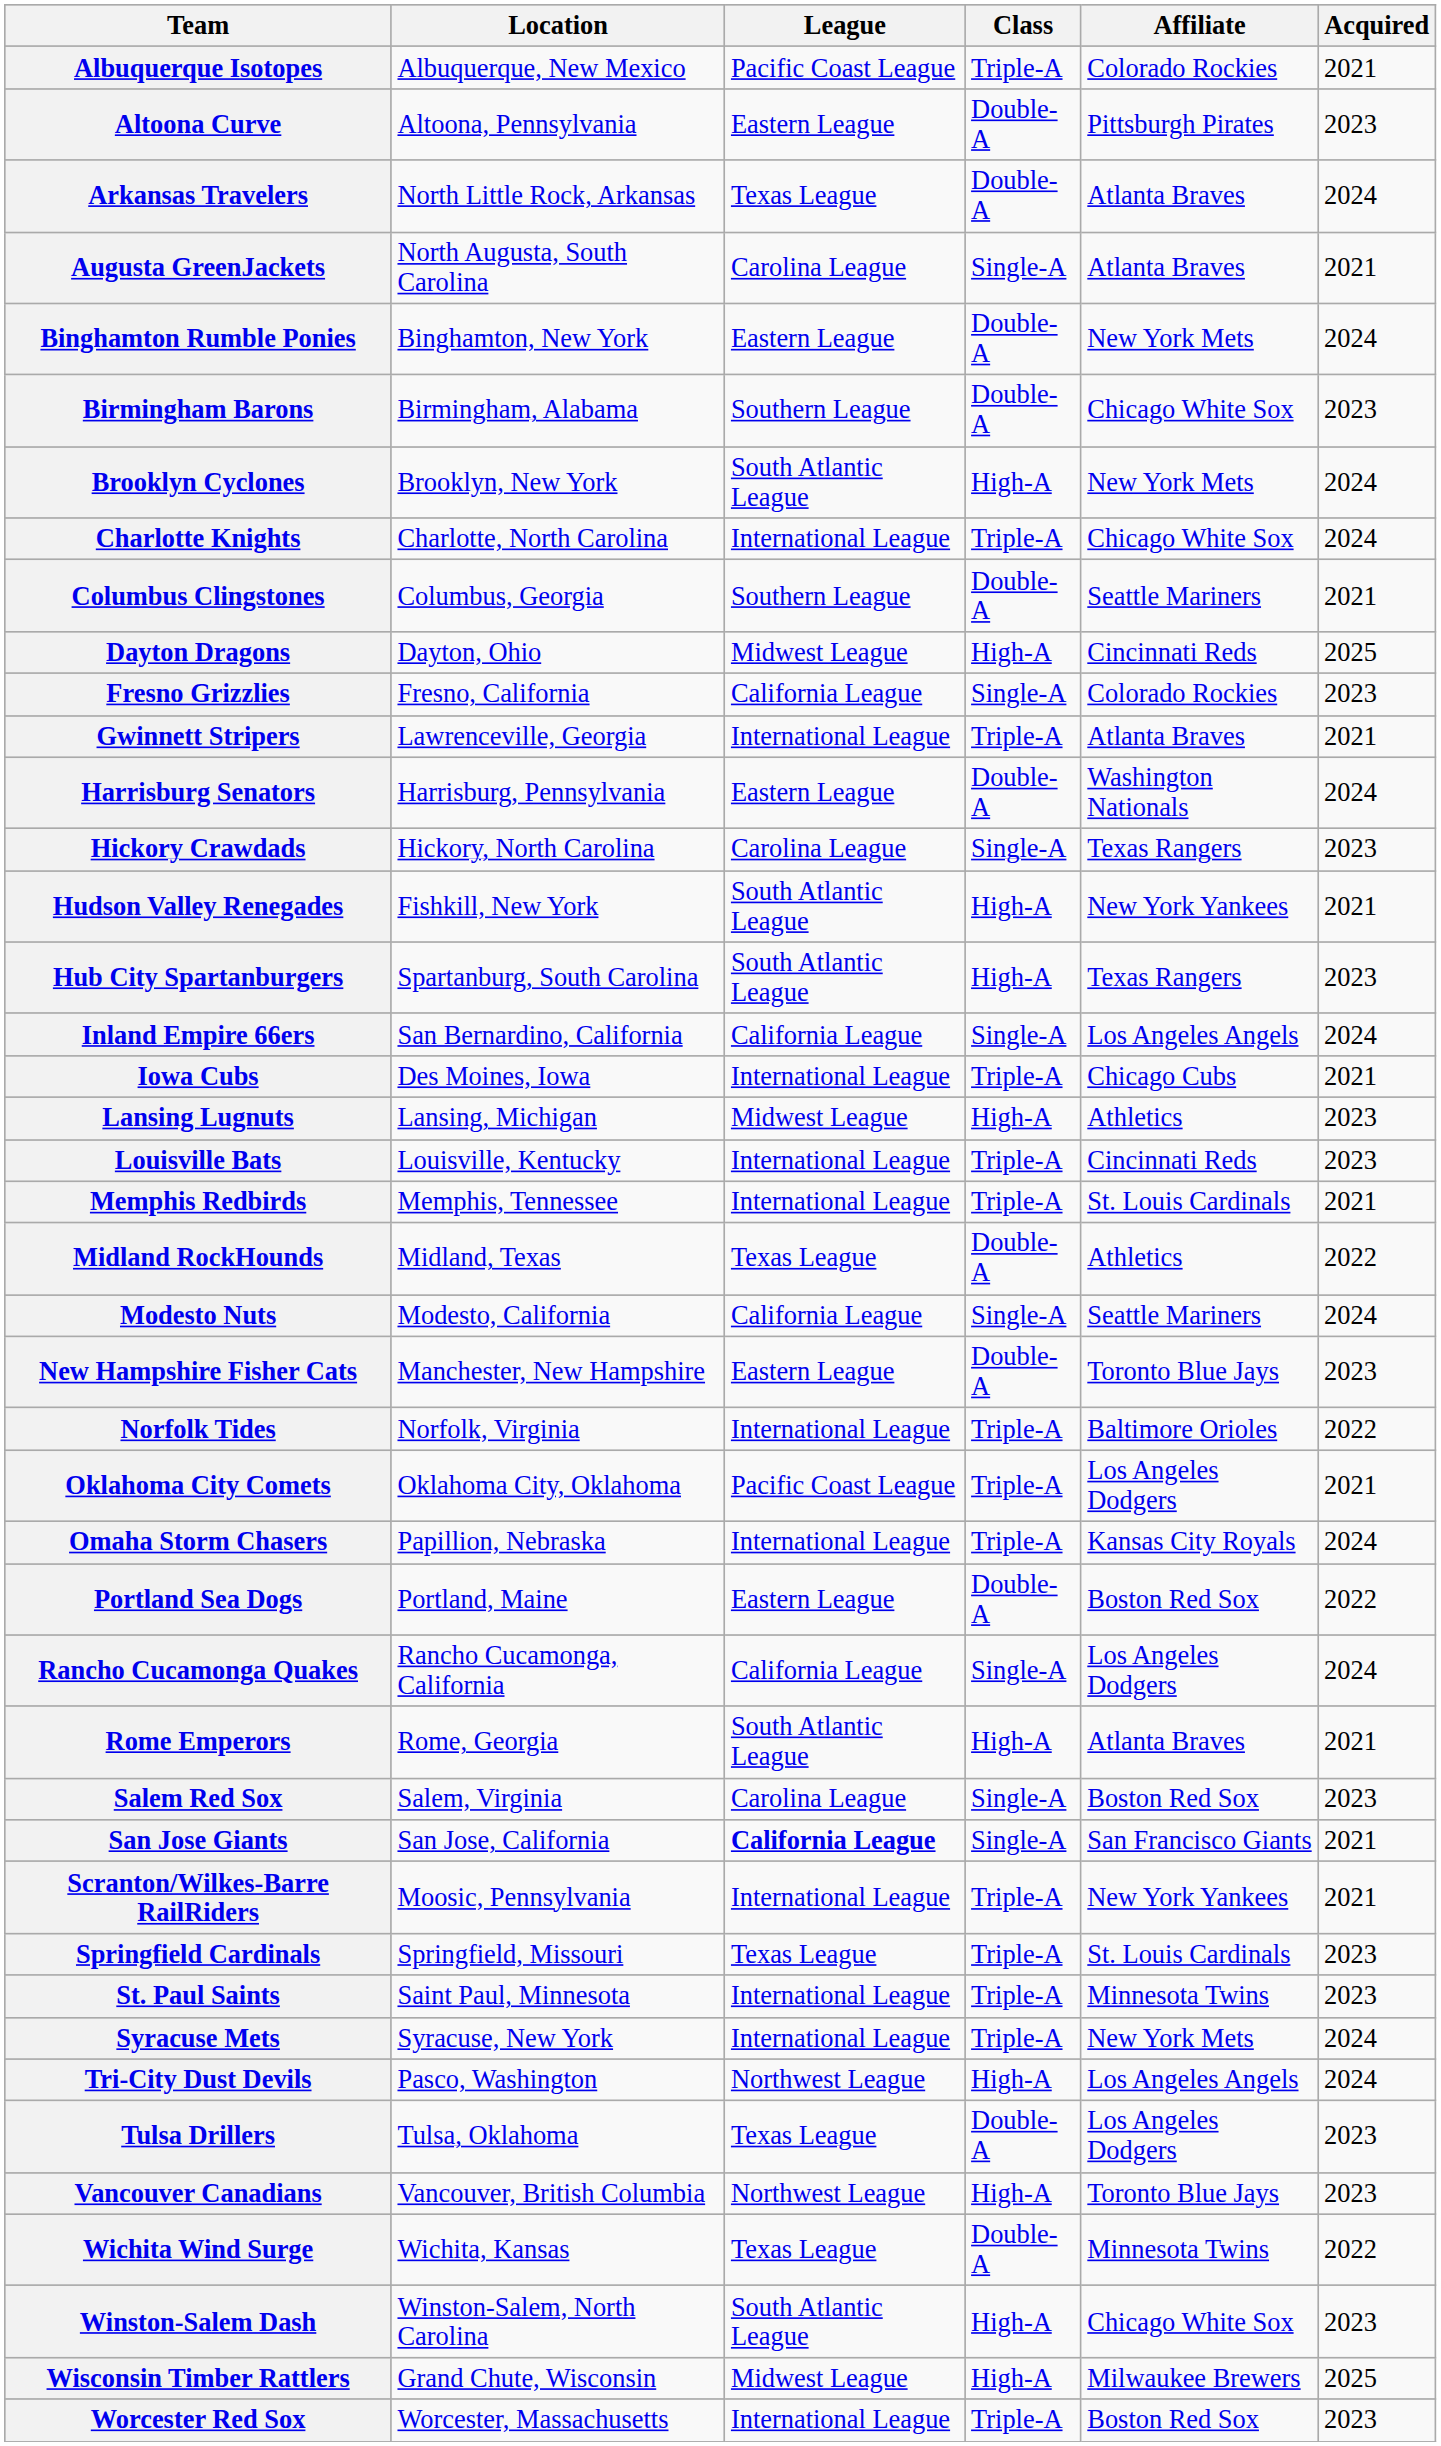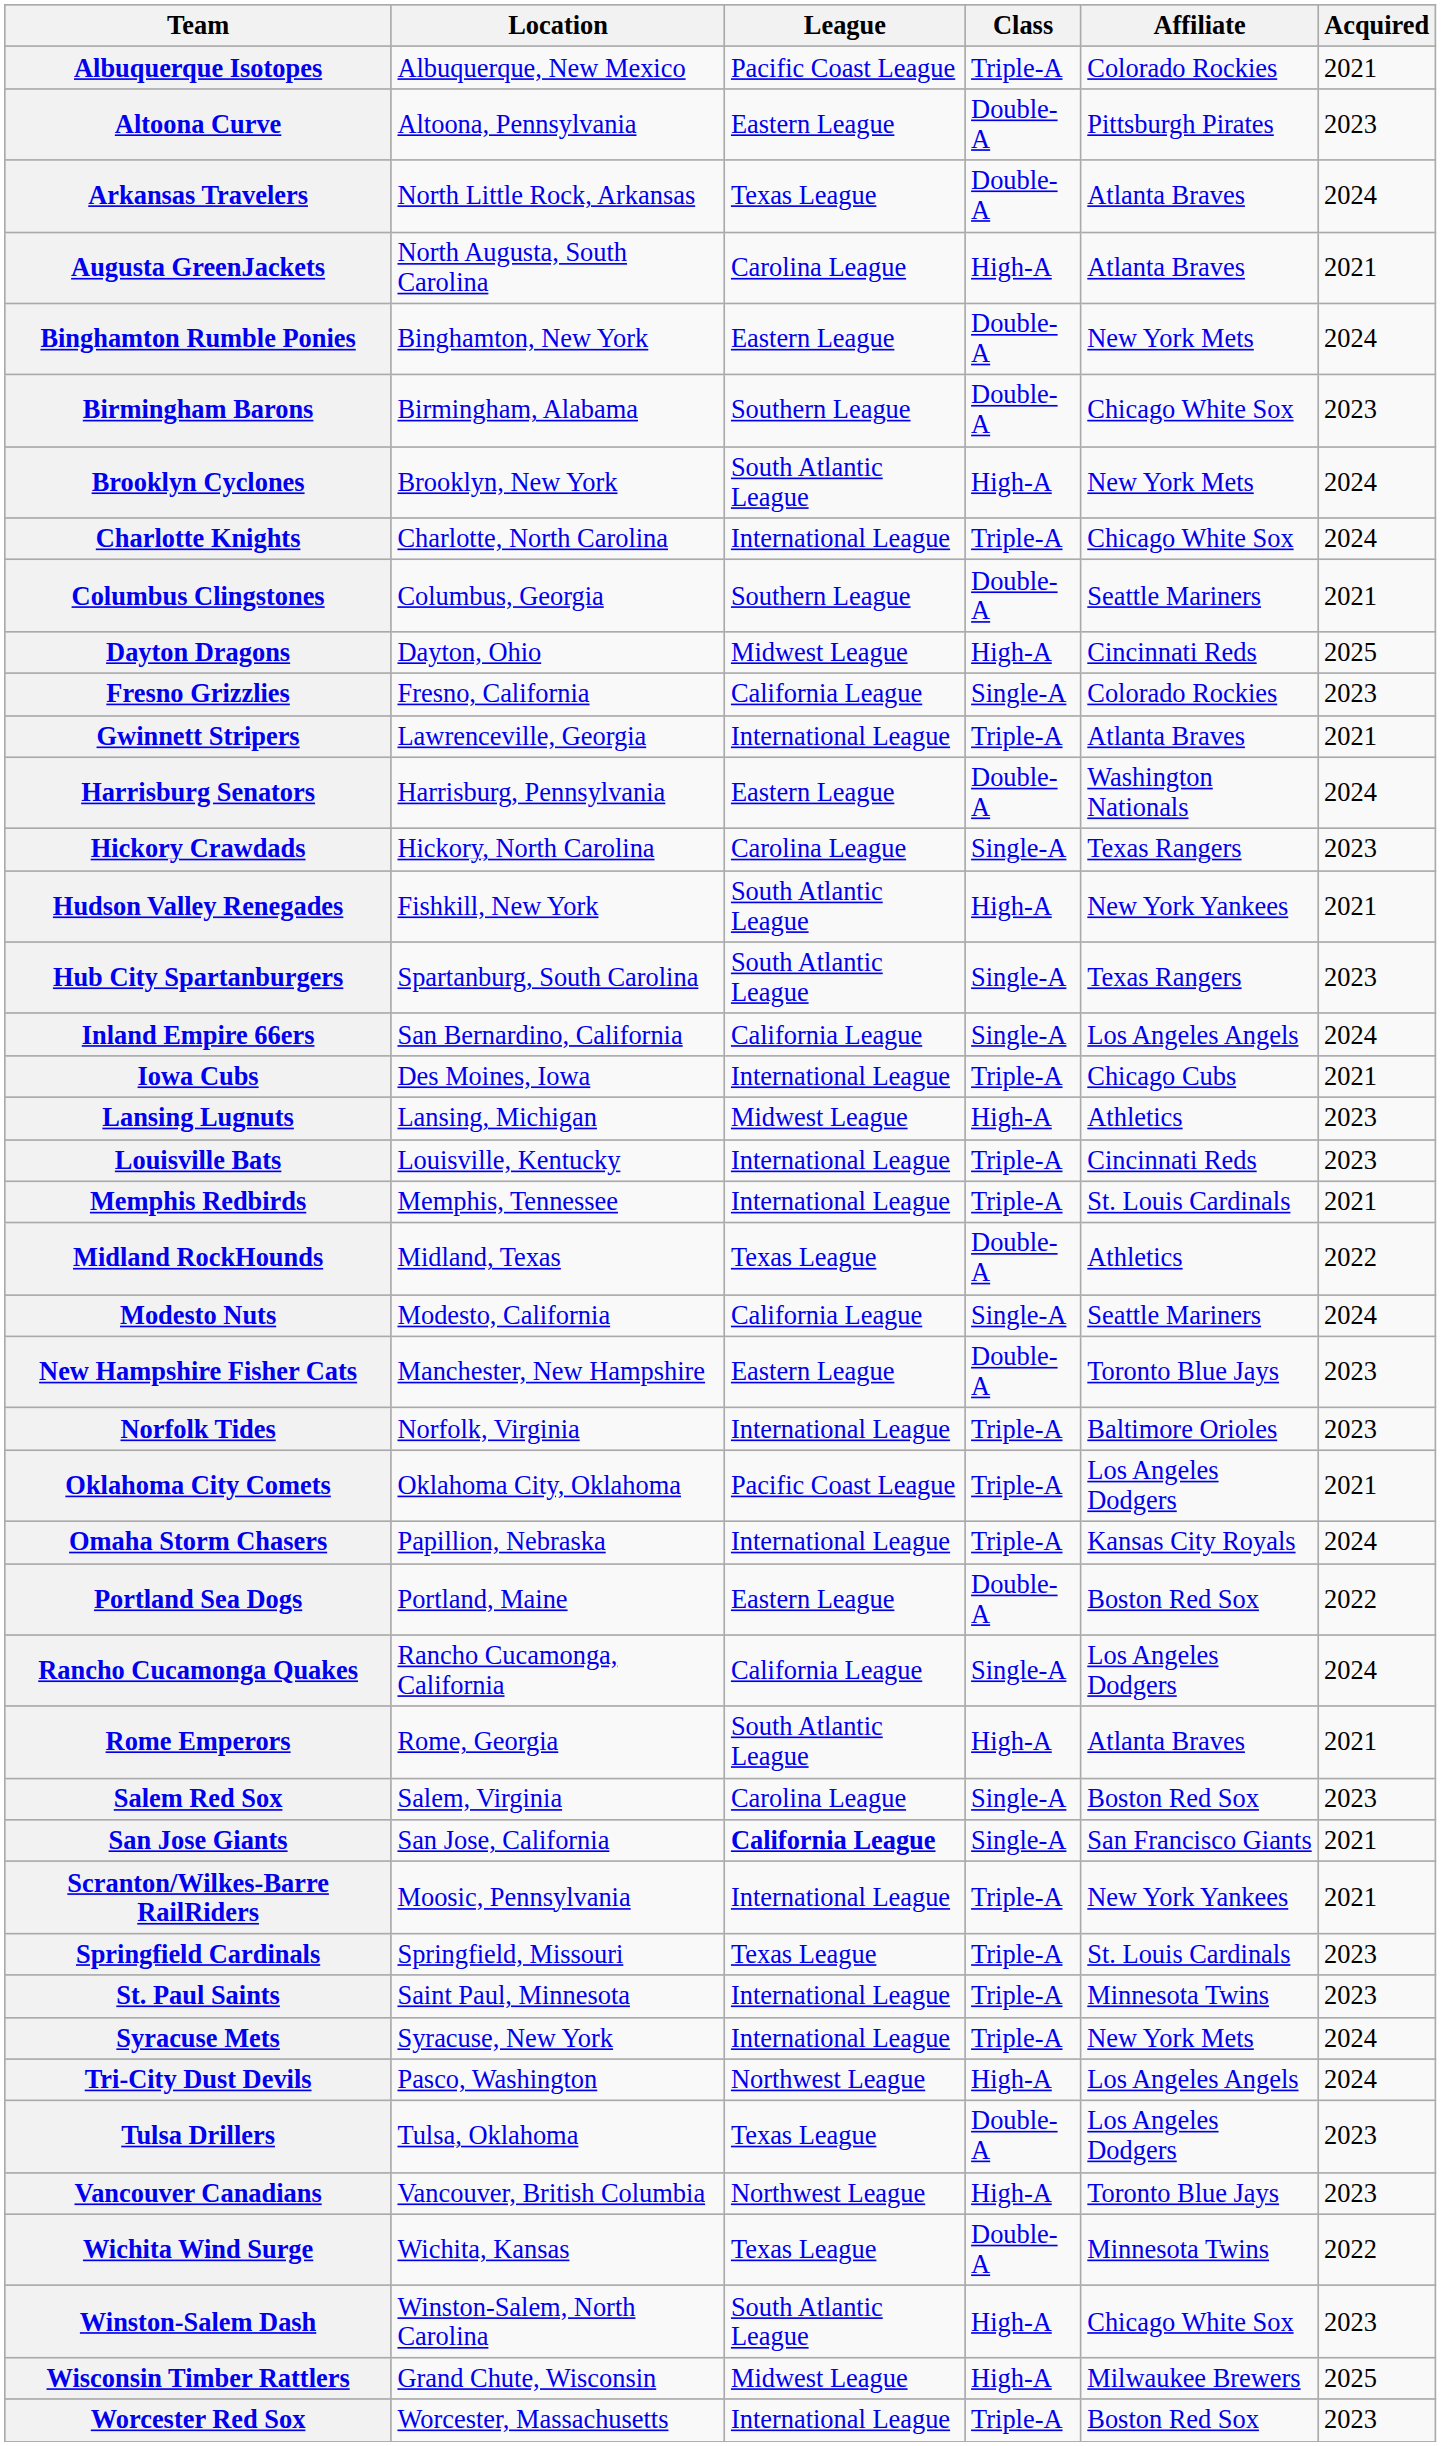Augusta GreenJackets | Class: Single-A -> High-A
Hub City Spartanburgers | Class: High-A -> Single-A
Norfolk Tides | Acquired: 2022 -> 2023
